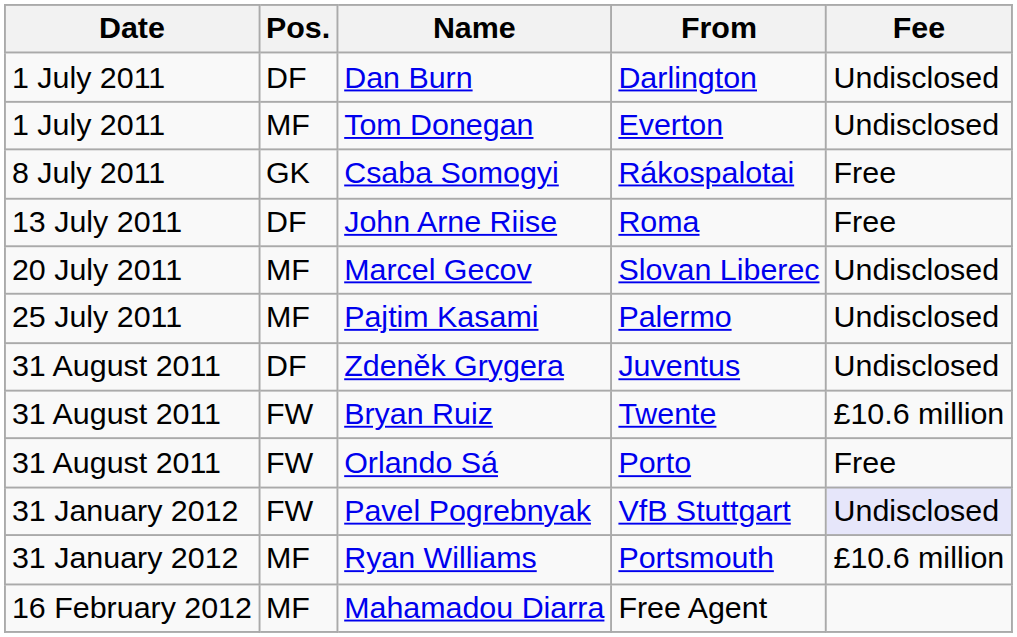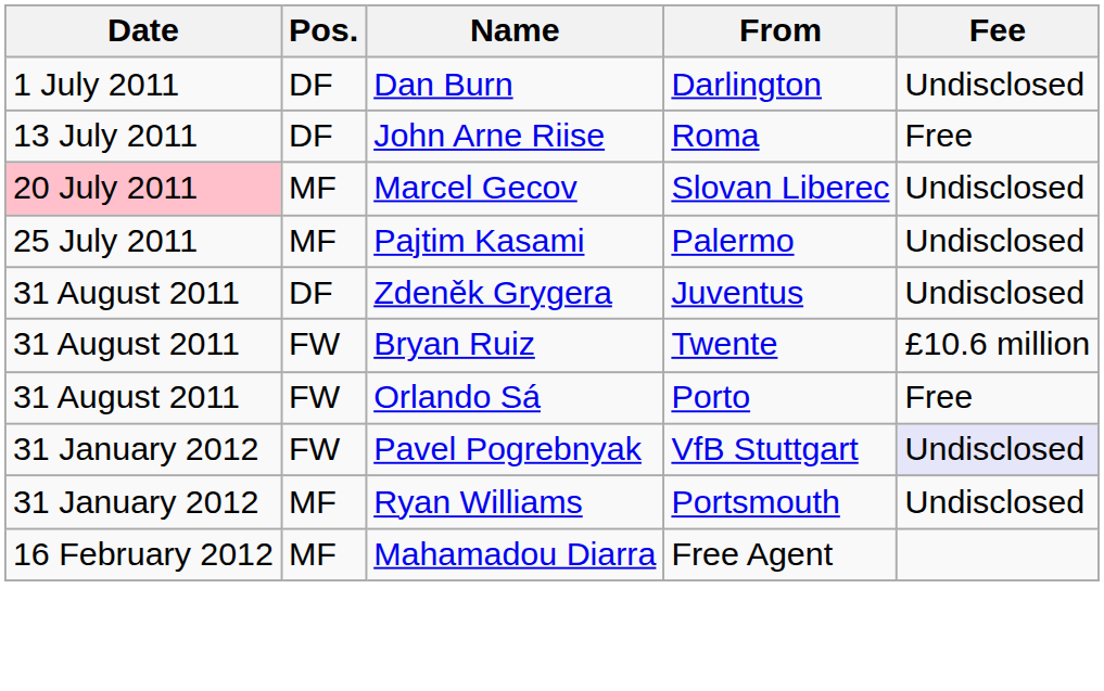- row: 1 July 2011 | MF | Tom Donegan | Everton | Undisclosed
- row: 8 July 2011 | GK | Csaba Somogyi | Rákospalotai | Free
Marcel Gecov | Date: no background -> pink background
Ryan Williams | Fee: £10.6 million -> Undisclosed
